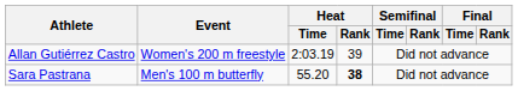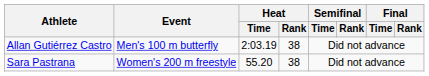Allan Gutiérrez Castro | Event: Women's 200 m freestyle -> Men's 100 m butterfly
Allan Gutiérrez Castro | Heat / Rank: 39 -> 38
Sara Pastrana | Event: Men's 100 m butterfly -> Women's 200 m freestyle
Sara Pastrana | Heat / Rank: bold -> normal
